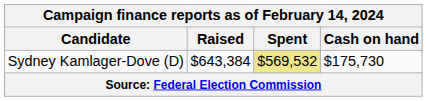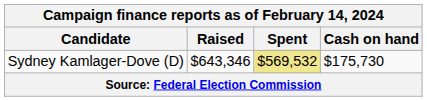Sydney Kamlager-Dove (D) | Raised: $643,384 -> $643,346
